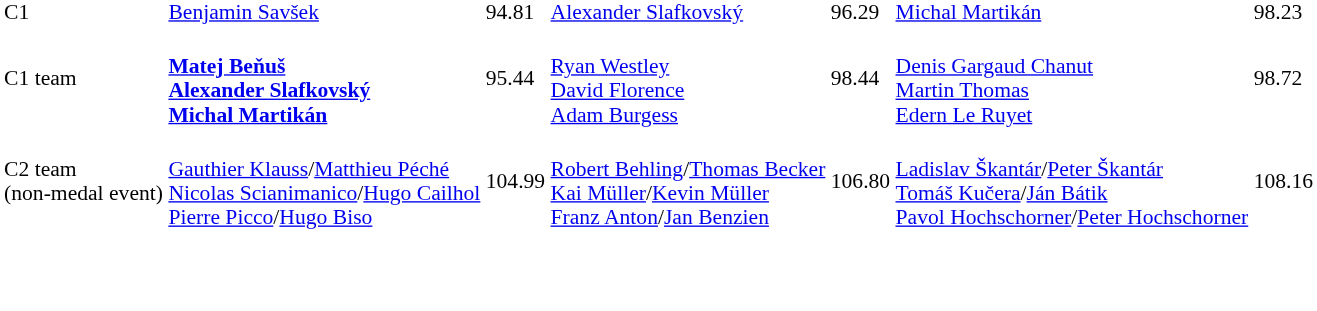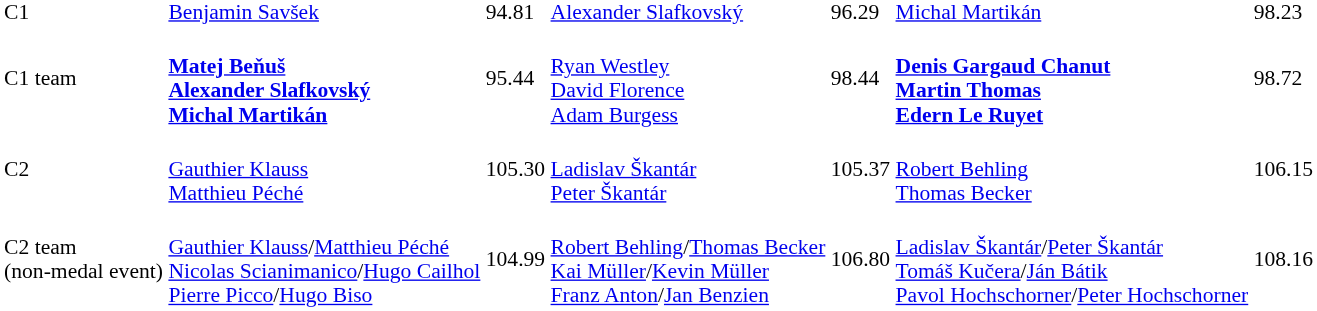C1 team | column 6: normal -> bold
+ row: C2 | Gauthier Klauss Matthieu Péché | 105.30 | Ladislav Škantár Peter Škantár | 105.37 | Robert Behling Thomas Becker | 106.15
